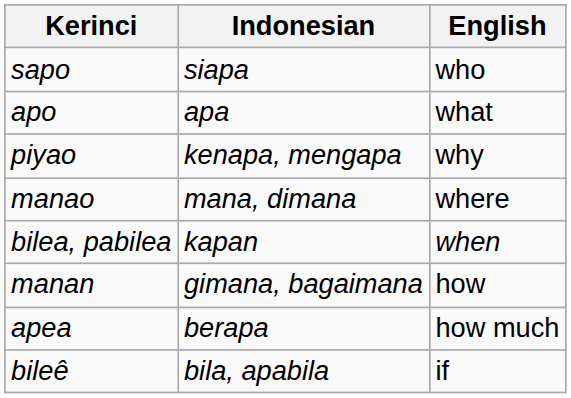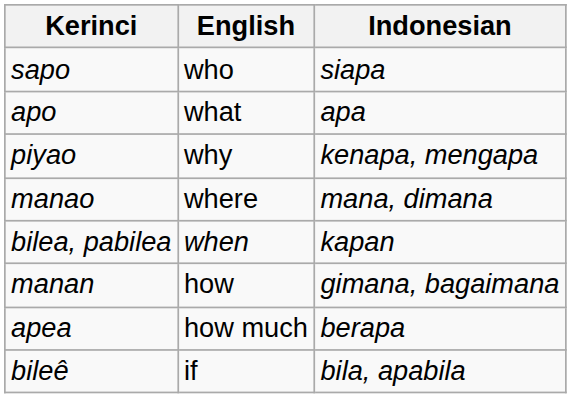columns swapped: Indonesian <-> English
